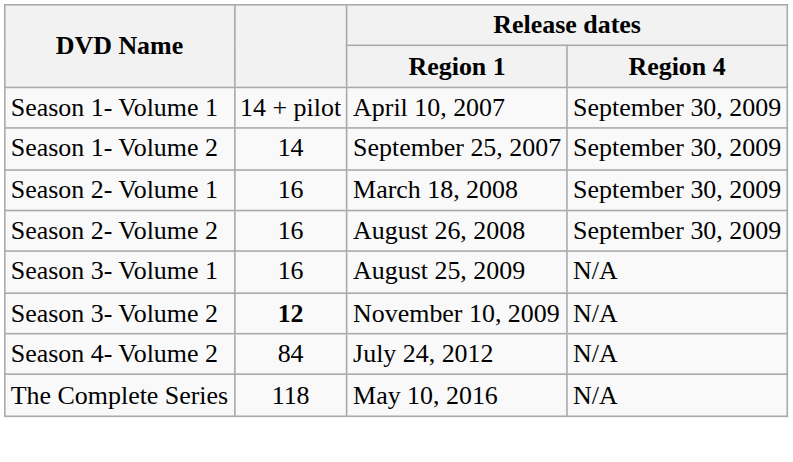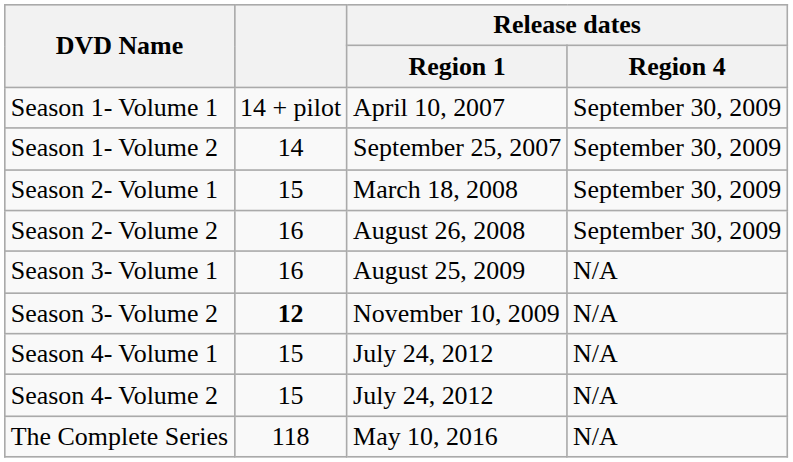Season 2- Volume 1 | column 2: 16 -> 15
+ row: Season 4- Volume 1 | 15 | July 24, 2012 | N/A
Season 4- Volume 2 | column 2: 84 -> 15
